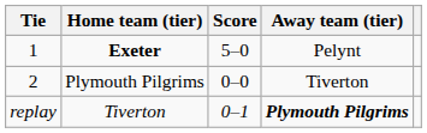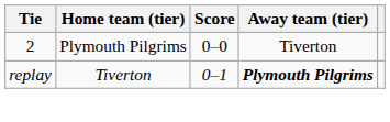- row: 1 | Exeter | 5–0 | Pelynt
